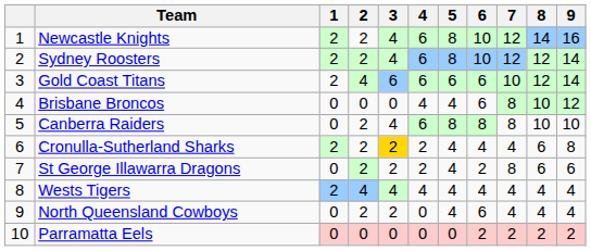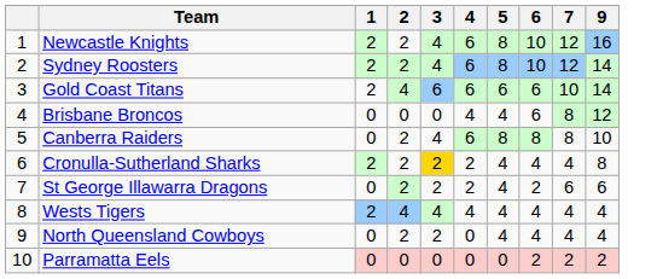- column: 8 | 14 | 12 | 12 | 10 | 10 | 6 | 6 | 4 | 4 | 2
St George Illawarra Dragons | 7: 8 -> 6
North Queensland Cowboys | 6: 6 -> 4
